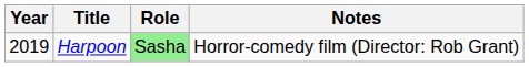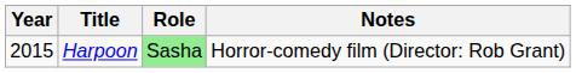Harpoon | Year: 2019 -> 2015
